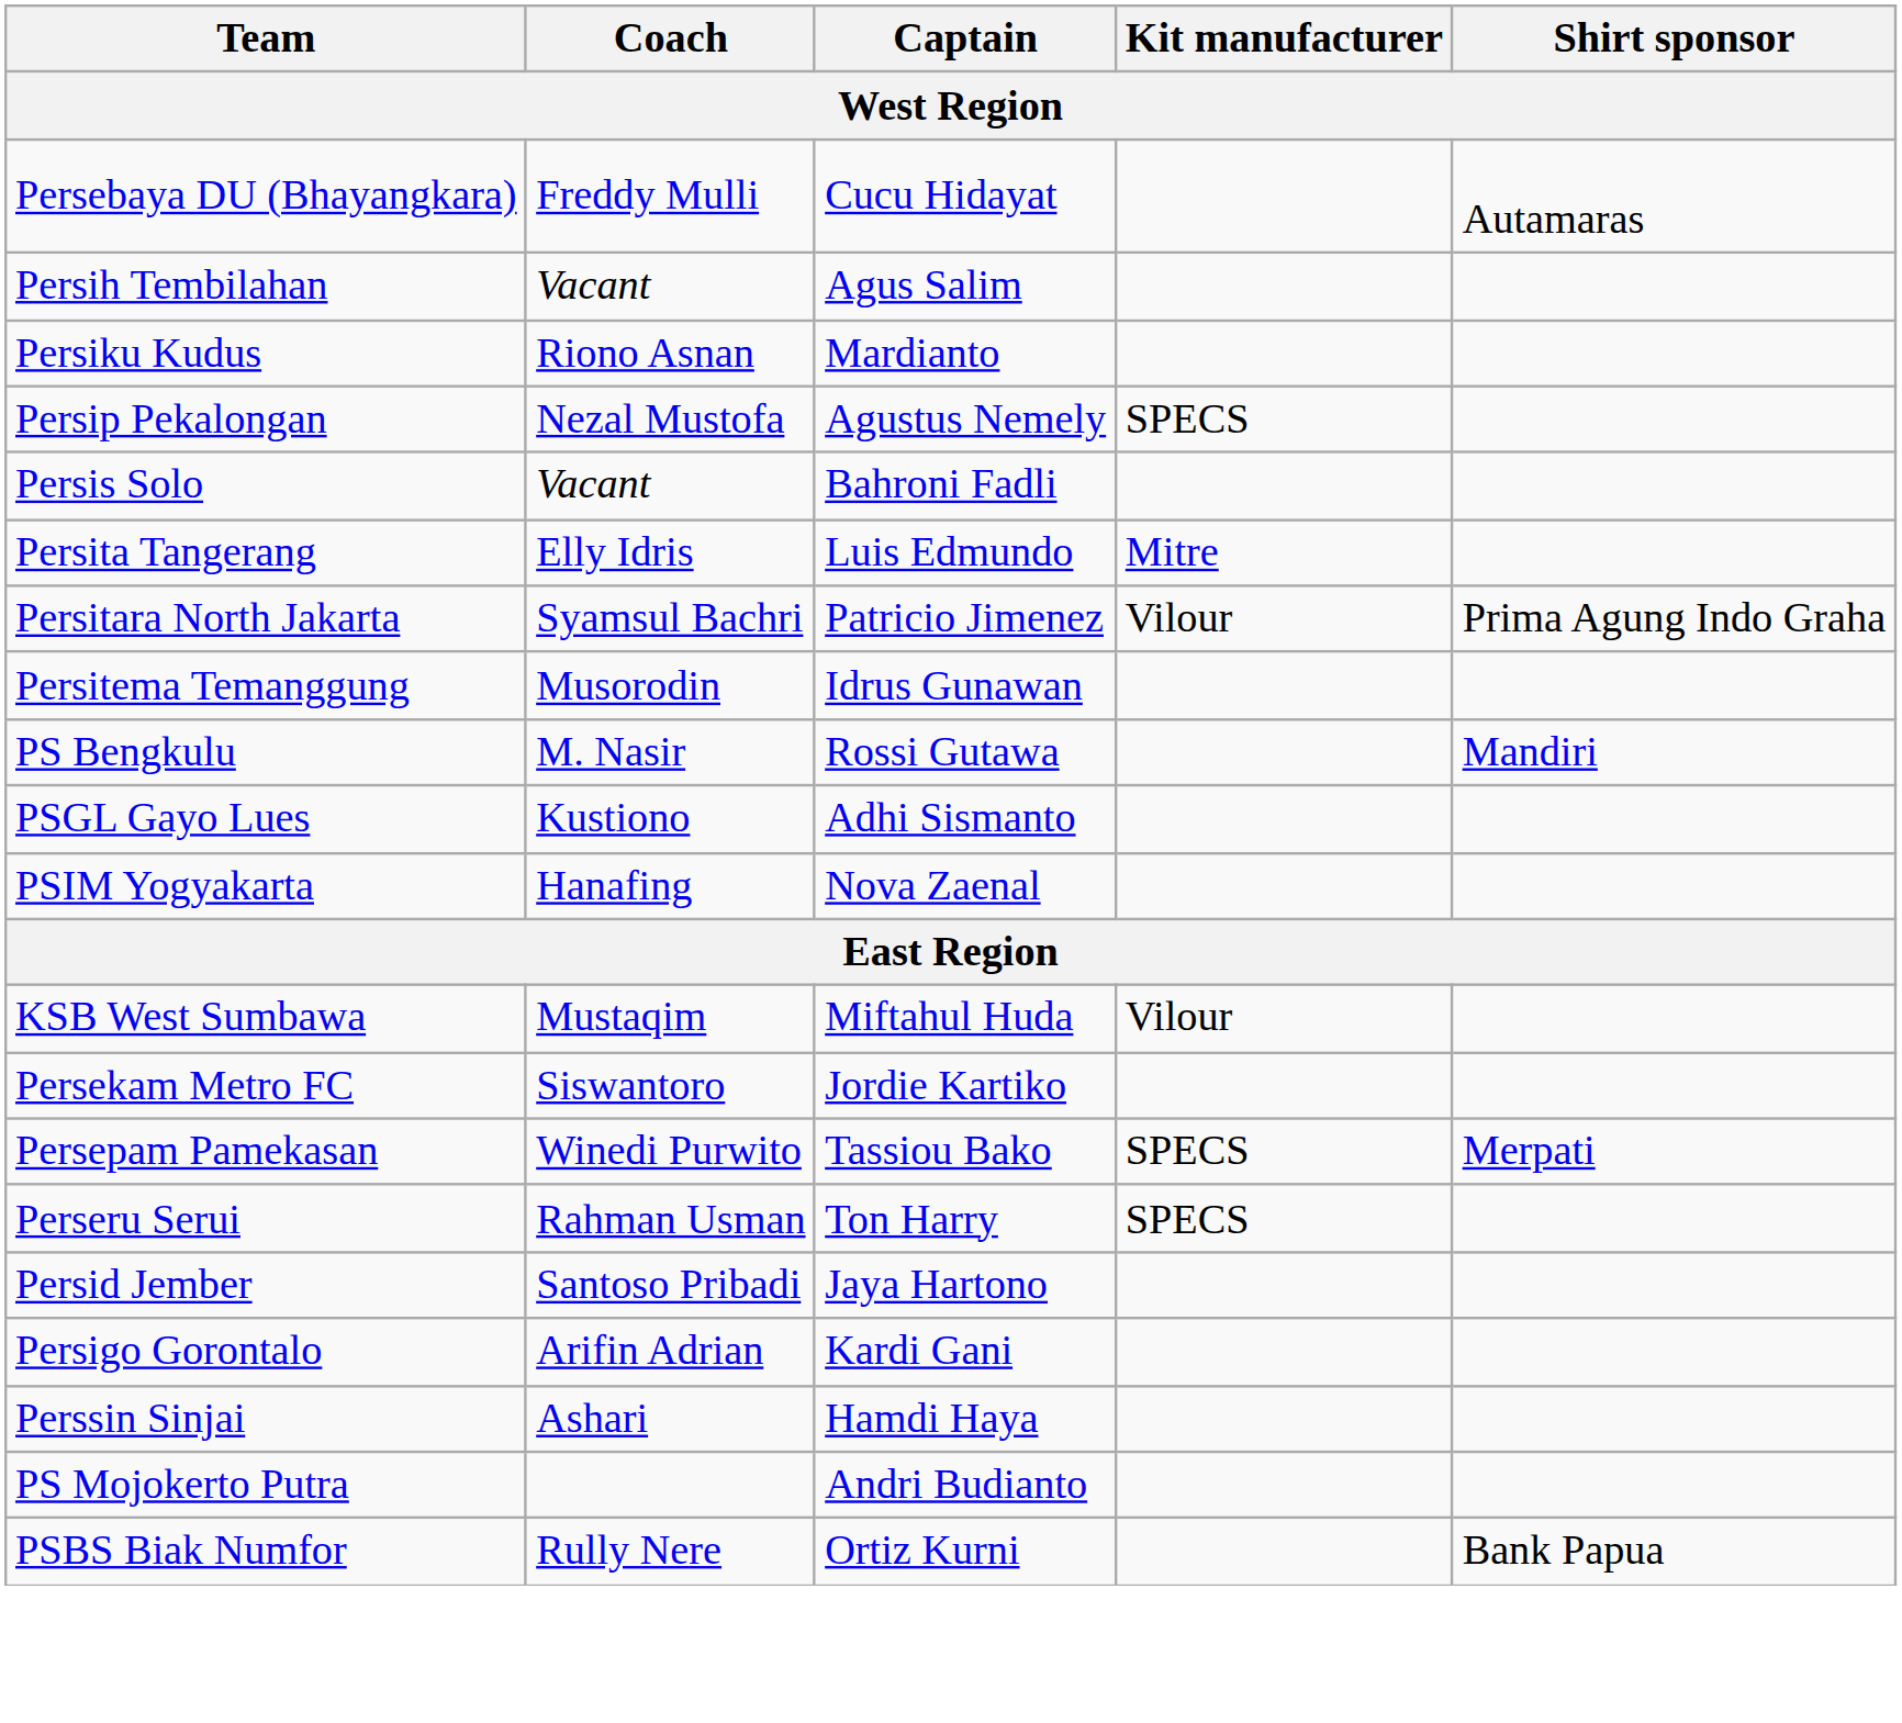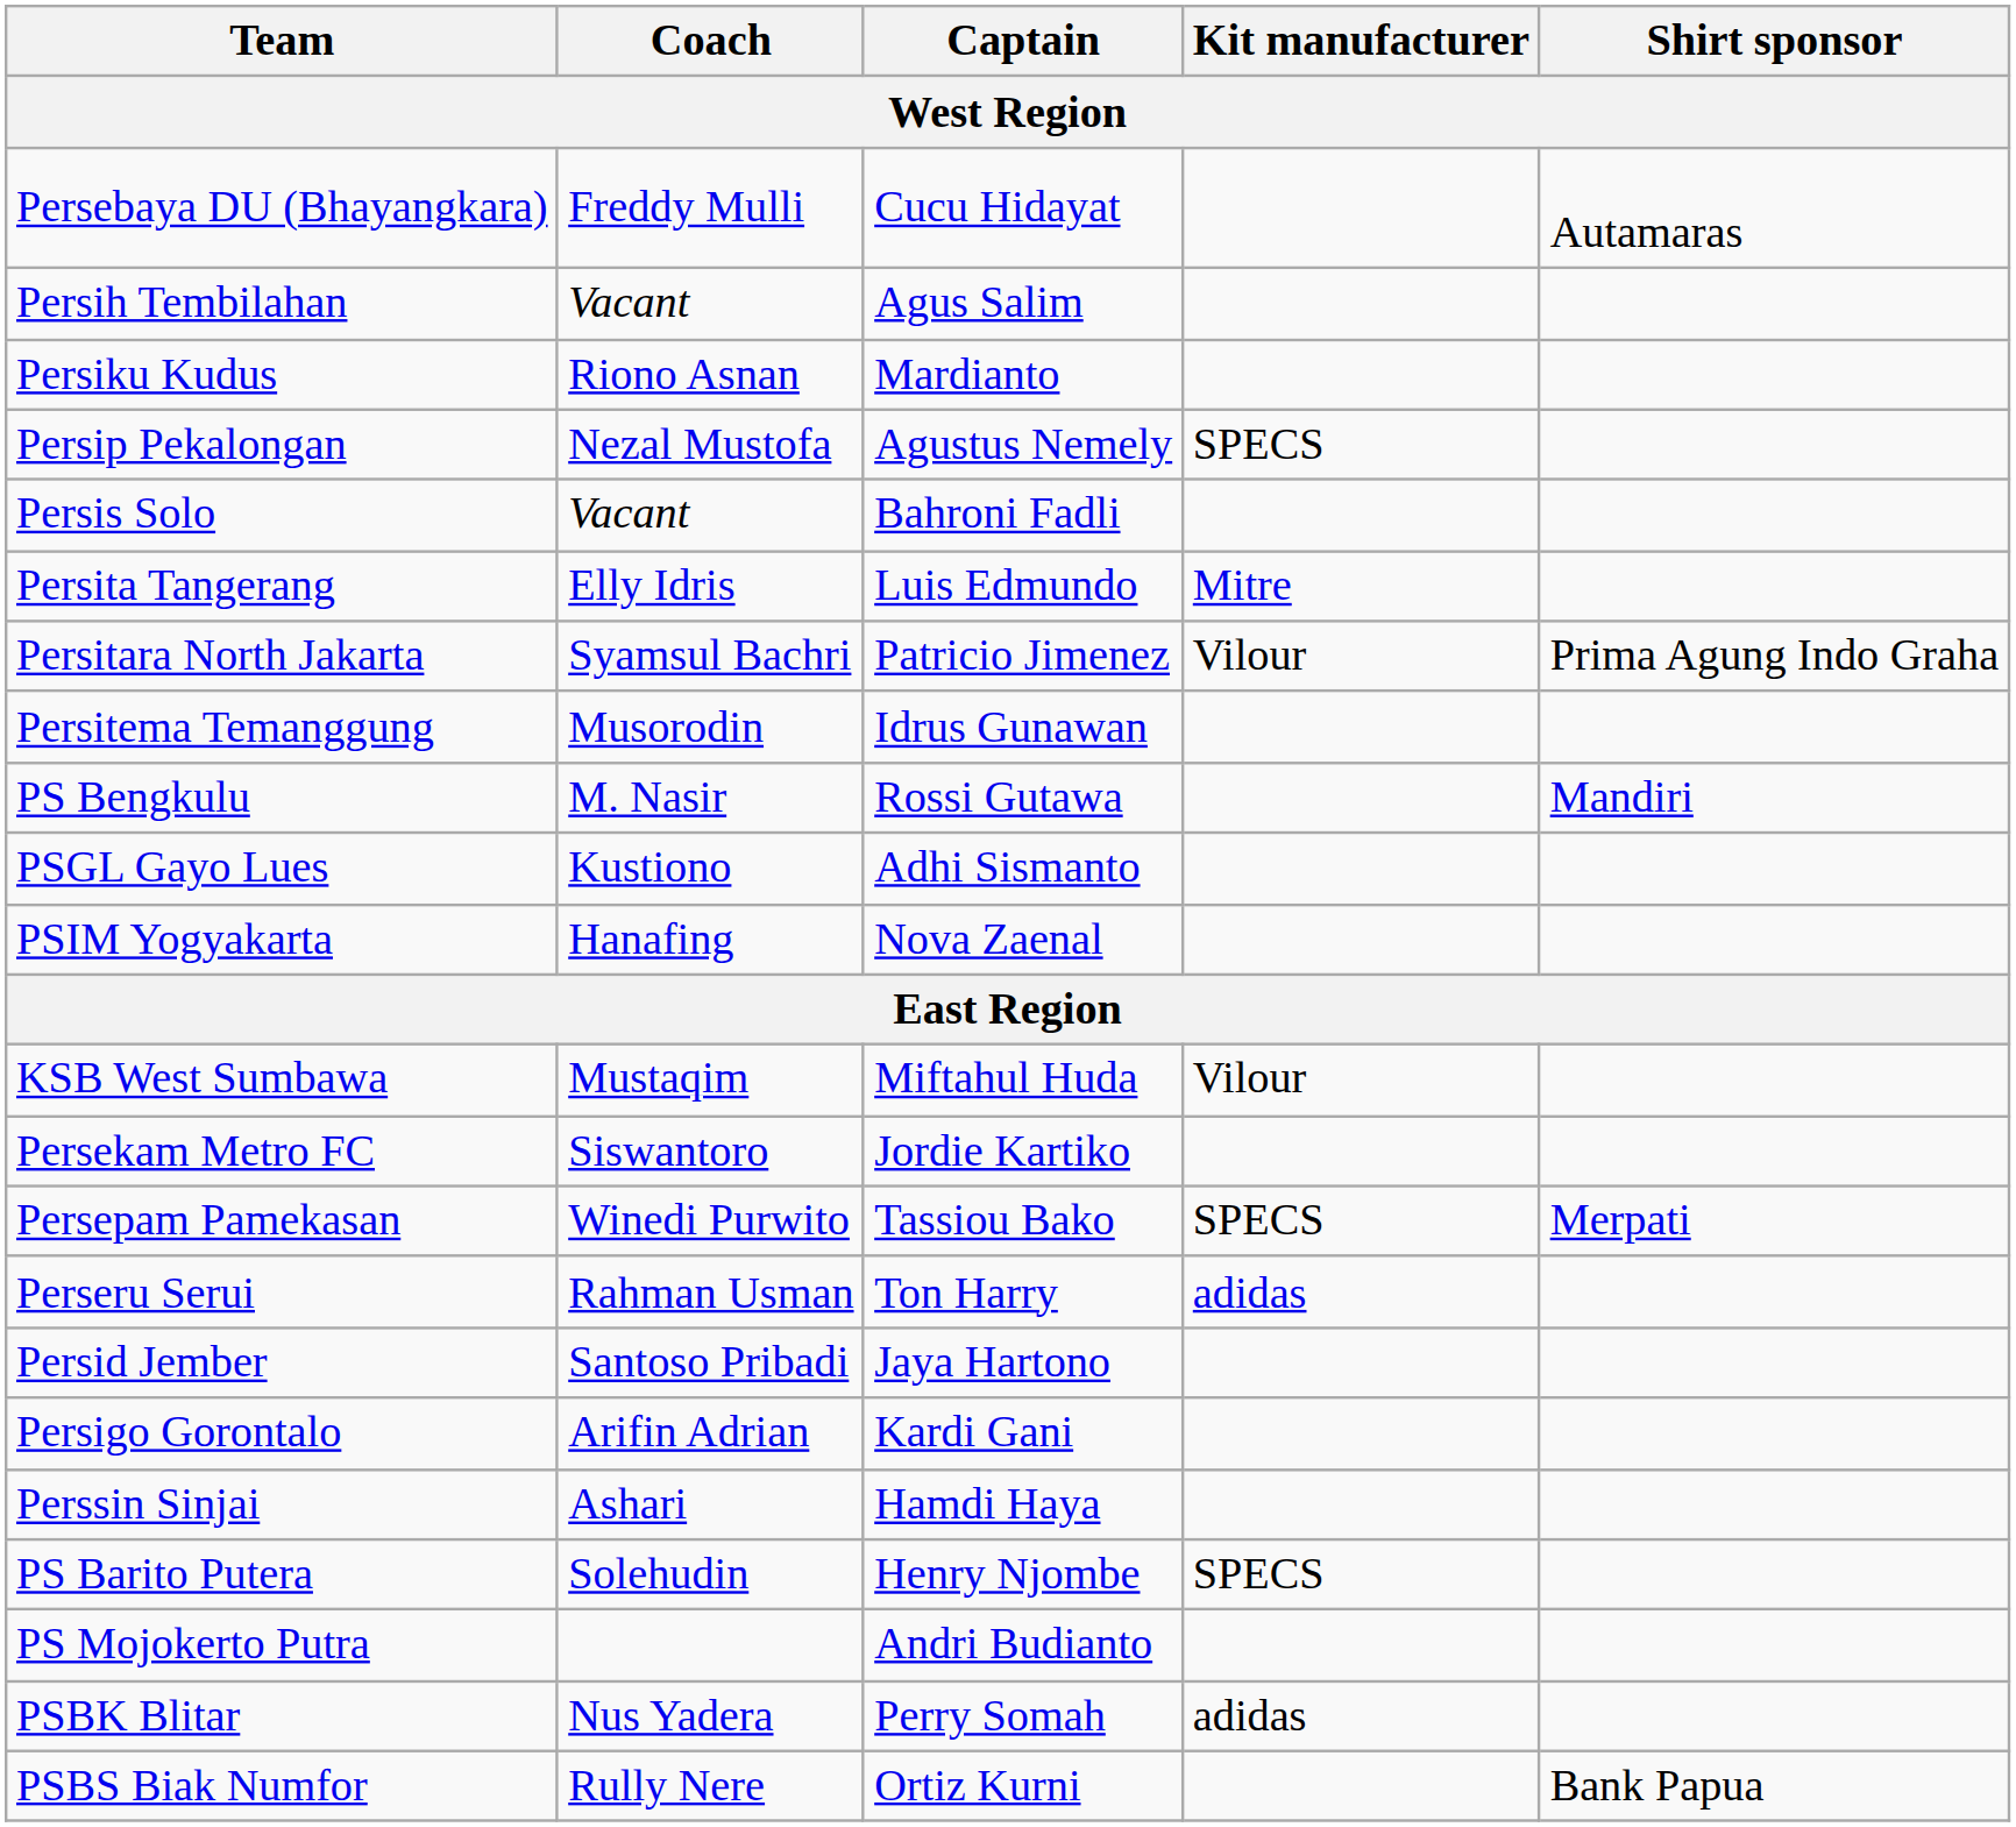Perseru Serui | Kit manufacturer: SPECS -> adidas
+ row: PS Barito Putera | Solehudin | Henry Njombe | SPECS
+ row: PSBK Blitar | Nus Yadera | Perry Somah | adidas
